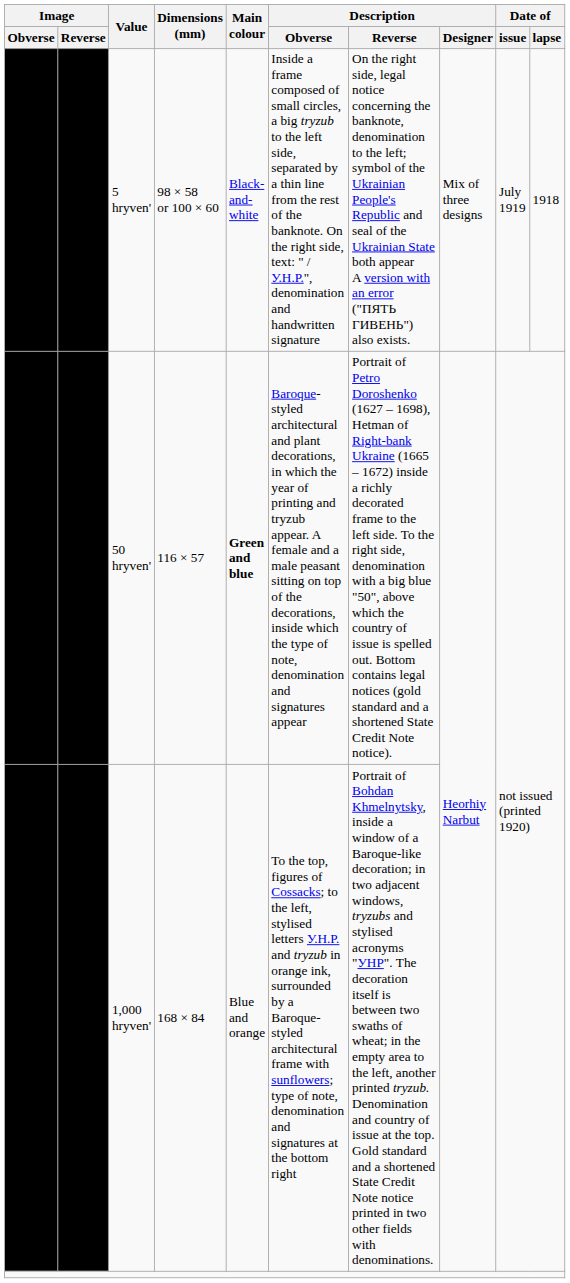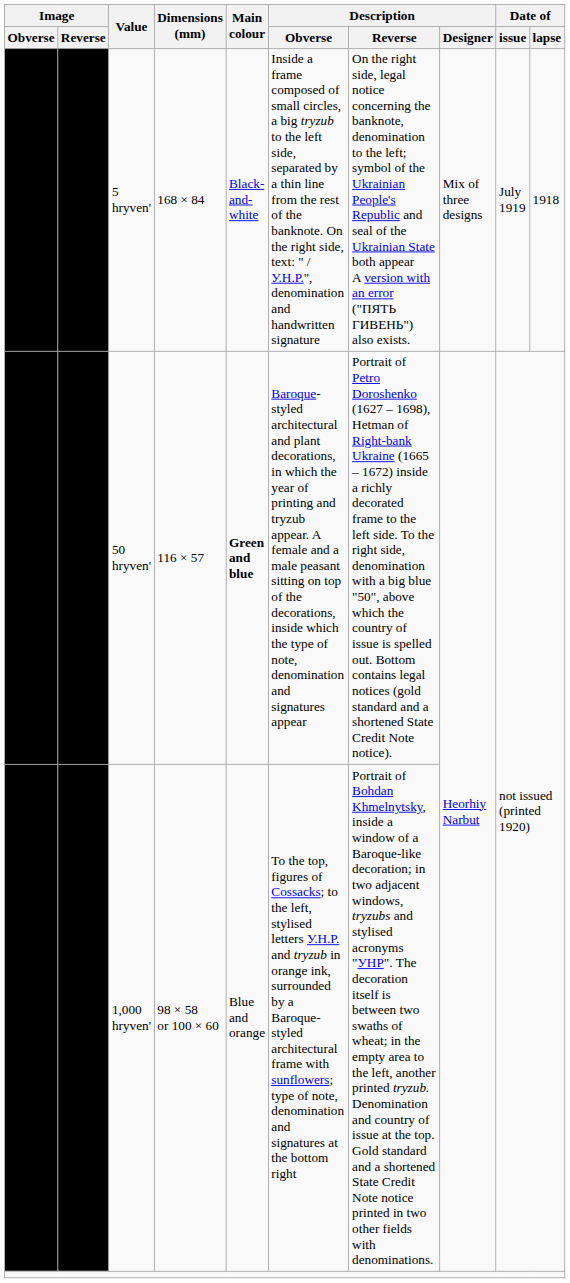5 hryven' | Dimensions (mm): 98 × 58 or 100 × 60 -> 168 × 84
1,000 hryven' | Dimensions (mm): 168 × 84 -> 98 × 58 or 100 × 60
